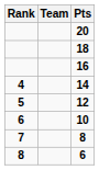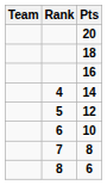columns swapped: Rank <-> Team
